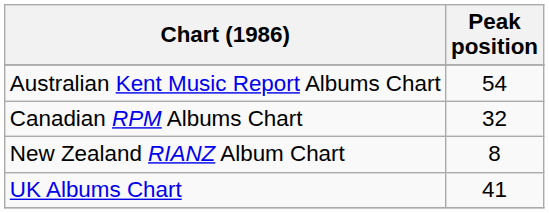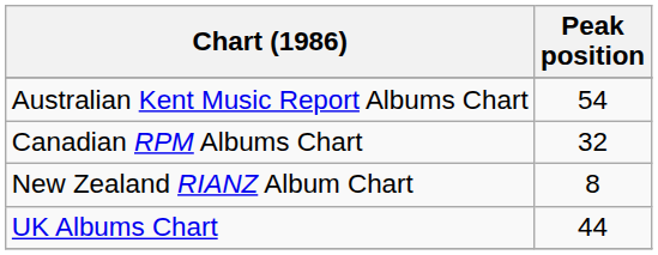UK Albums Chart | Peak position: 41 -> 44
